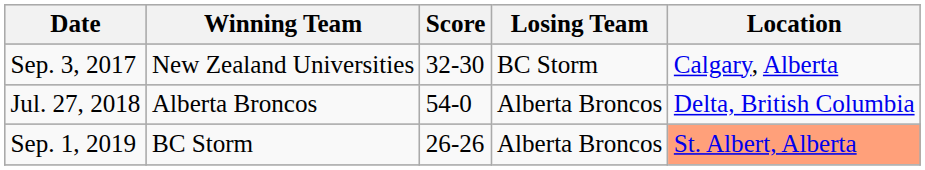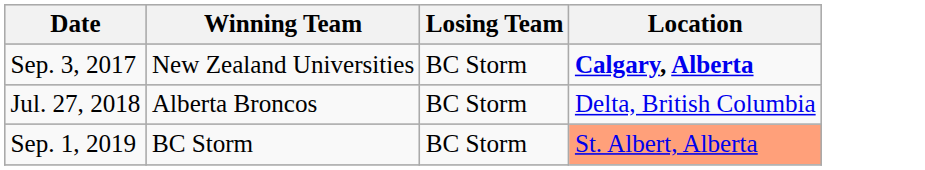- column: Score | 32-30 | 54-0 | 26-26
Sep. 3, 2017 | Location: normal -> bold
Jul. 27, 2018 | Losing Team: Alberta Broncos -> BC Storm
Sep. 1, 2019 | Losing Team: Alberta Broncos -> BC Storm
